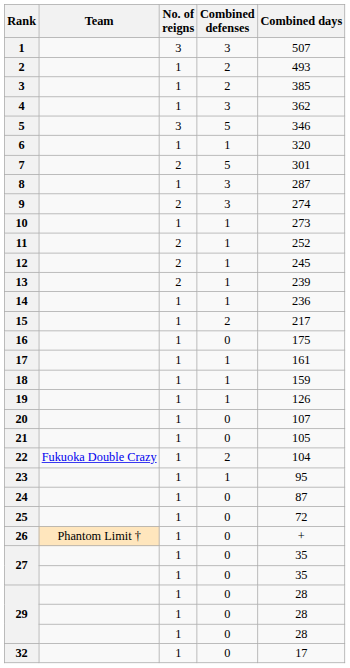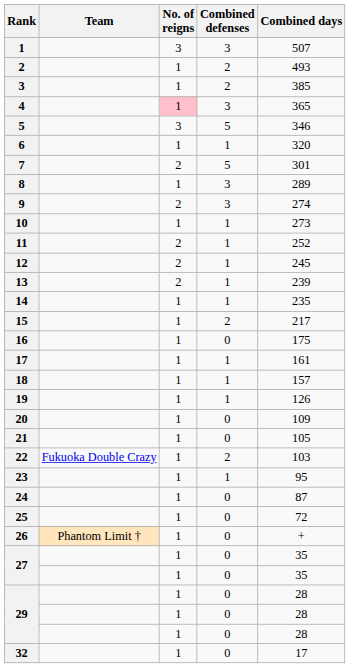4 | No. of reigns: no background -> pink background
4 | Combined days: 362 -> 365
8 | Combined days: 287 -> 289
14 | Combined days: 236 -> 235
18 | Combined days: 159 -> 157
20 | Combined days: 107 -> 109
22 | Combined days: 104 -> 103
